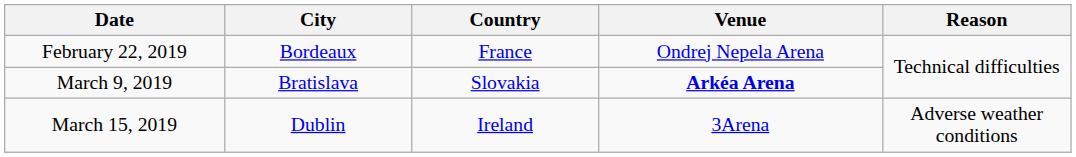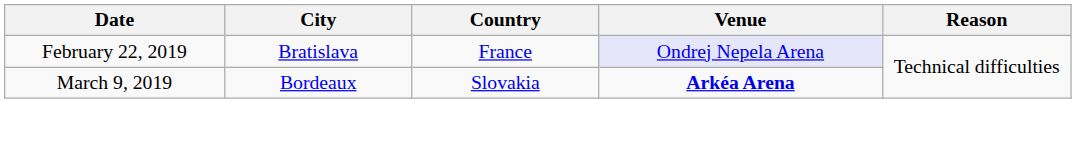February 22, 2019 | City: Bordeaux -> Bratislava
February 22, 2019 | Venue: no background -> lavender background
March 9, 2019 | City: Bratislava -> Bordeaux
- row: March 15, 2019 | Dublin | Ireland | 3Arena | Adverse weather conditions
